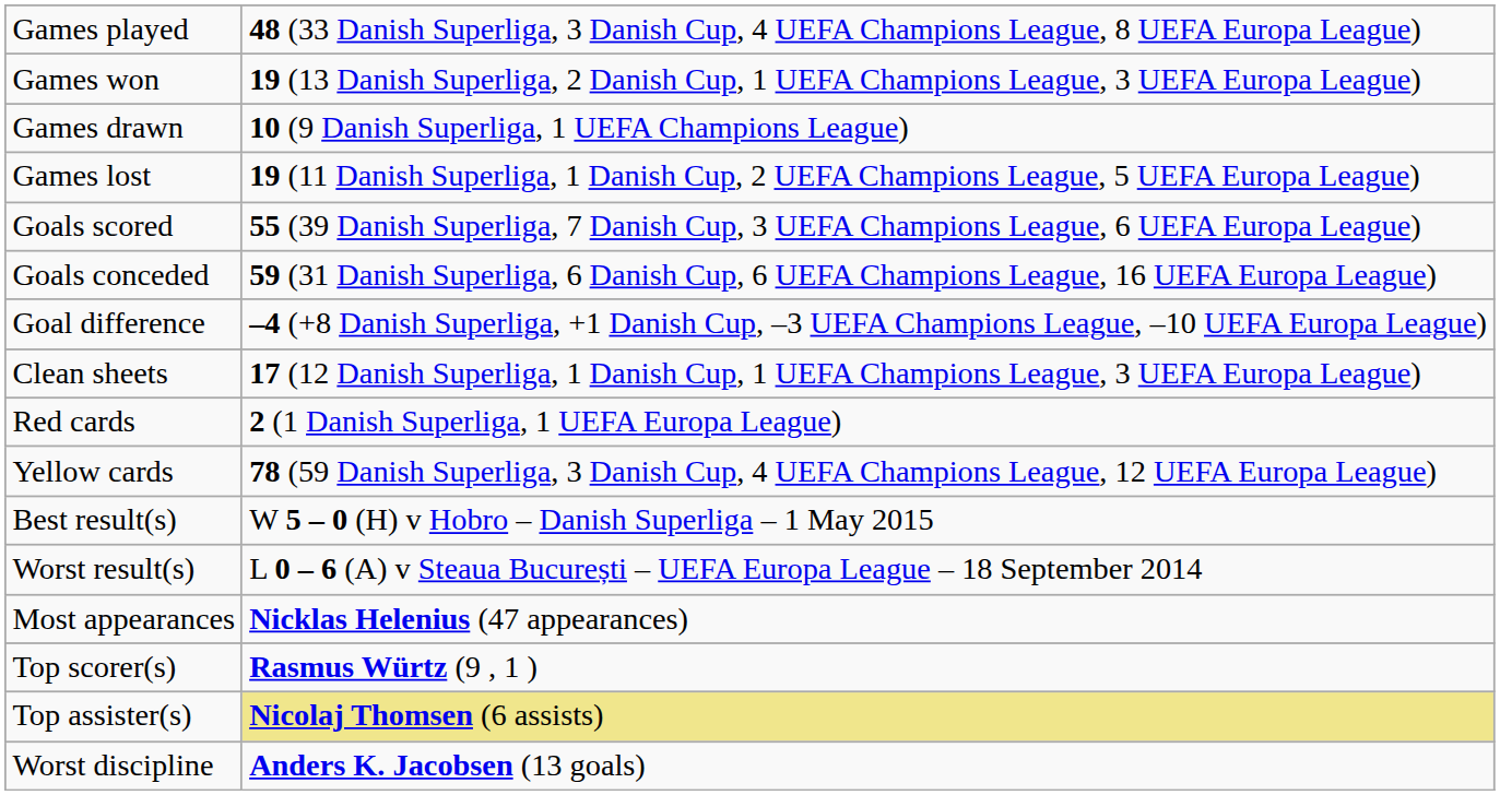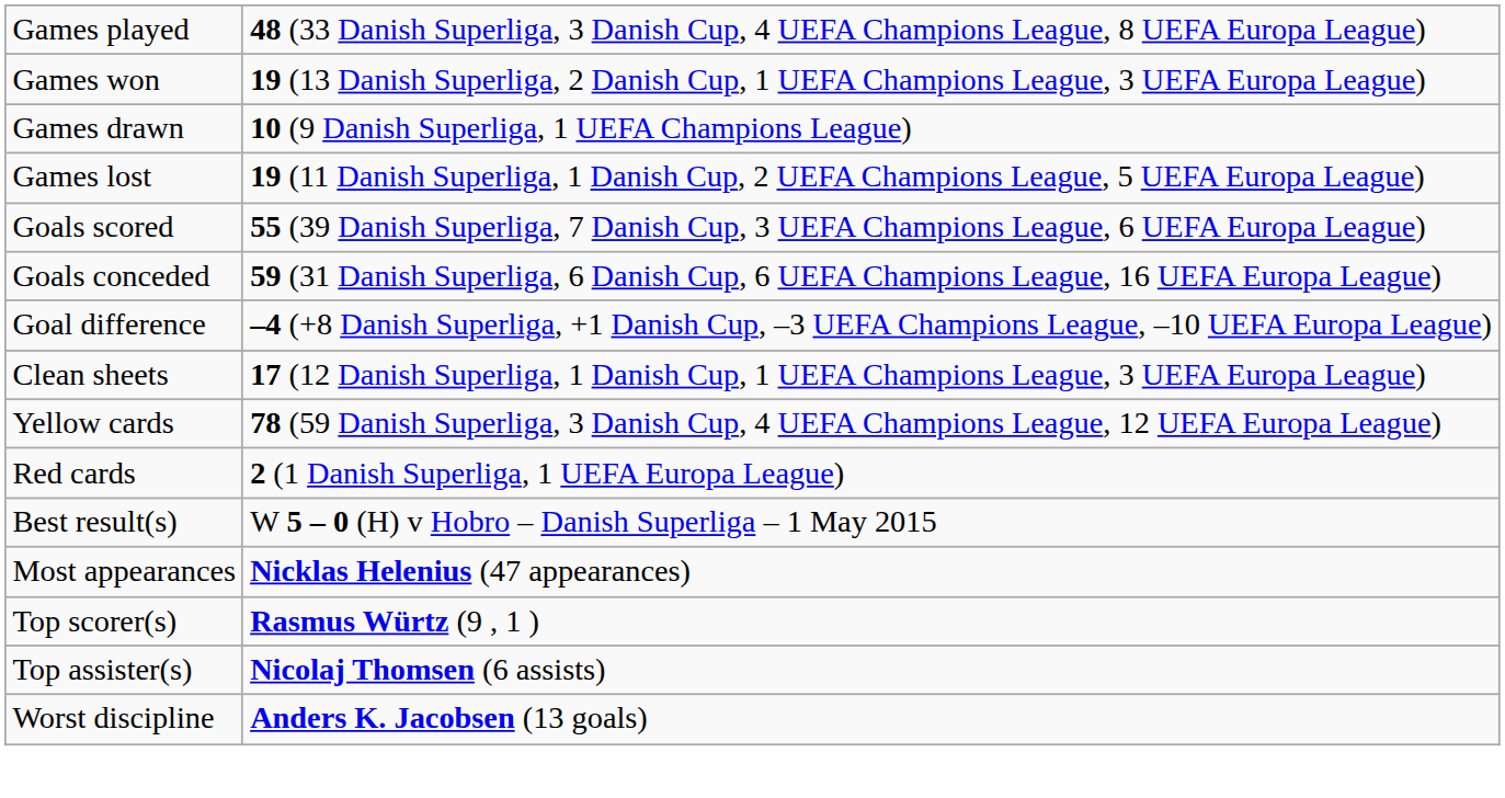rows swapped: Yellow cards <-> Red cards
- row: Worst result(s) | L 0 – 6 (A) v Steaua București – UEFA Europa League – 18 September 2014
Top assister(s) | column 2: khaki background -> no background
